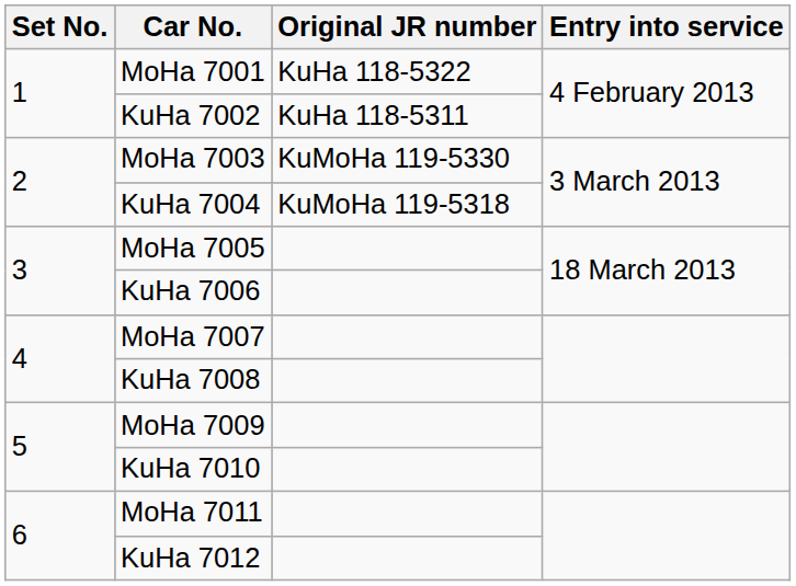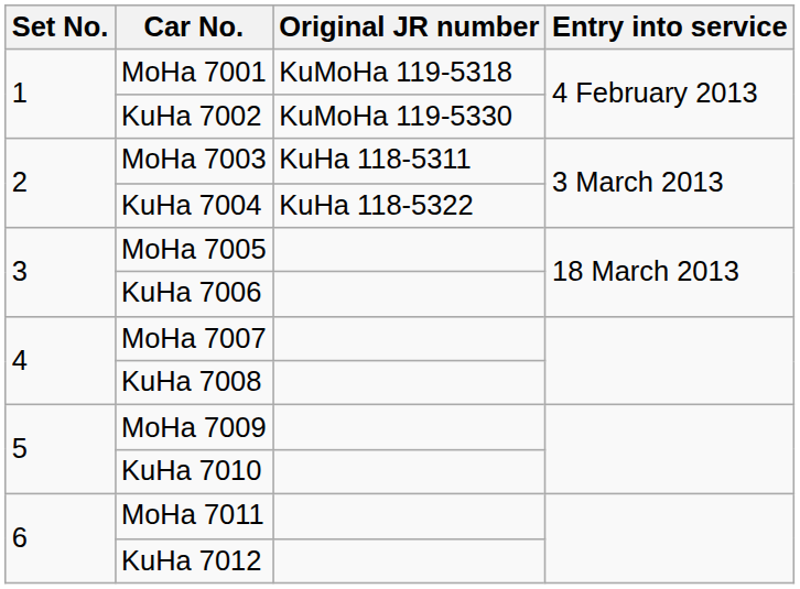MoHa 7001 | Original JR number: KuHa 118-5322 -> KuMoHa 119-5318
KuHa 7002 | Original JR number: KuHa 118-5311 -> KuMoHa 119-5330
MoHa 7003 | Original JR number: KuMoHa 119-5330 -> KuHa 118-5311
KuHa 7004 | Original JR number: KuMoHa 119-5318 -> KuHa 118-5322
